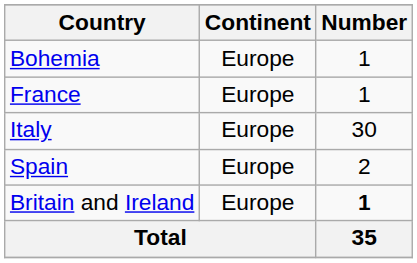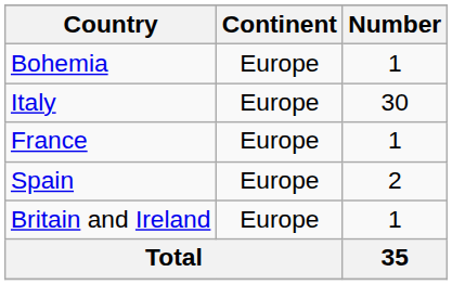rows swapped: France <-> Italy
Britain and Ireland | Number: bold -> normal
